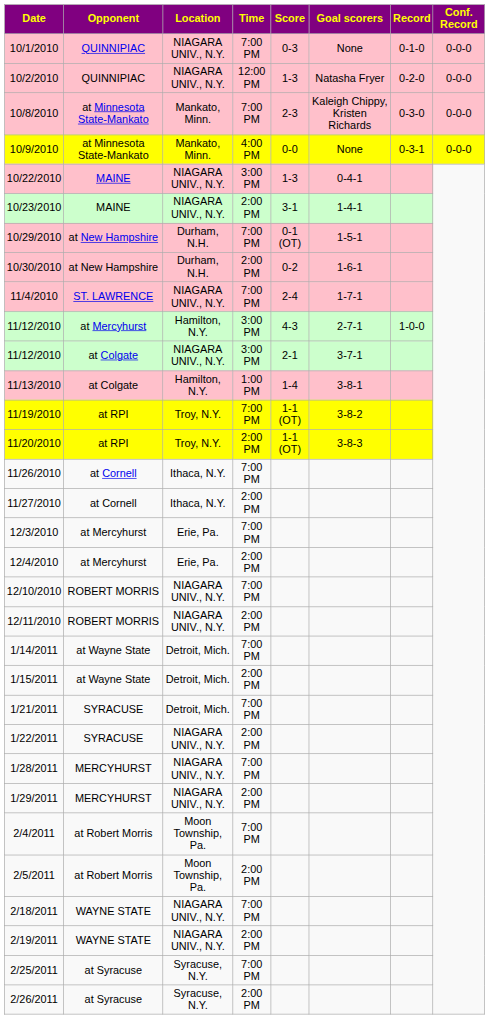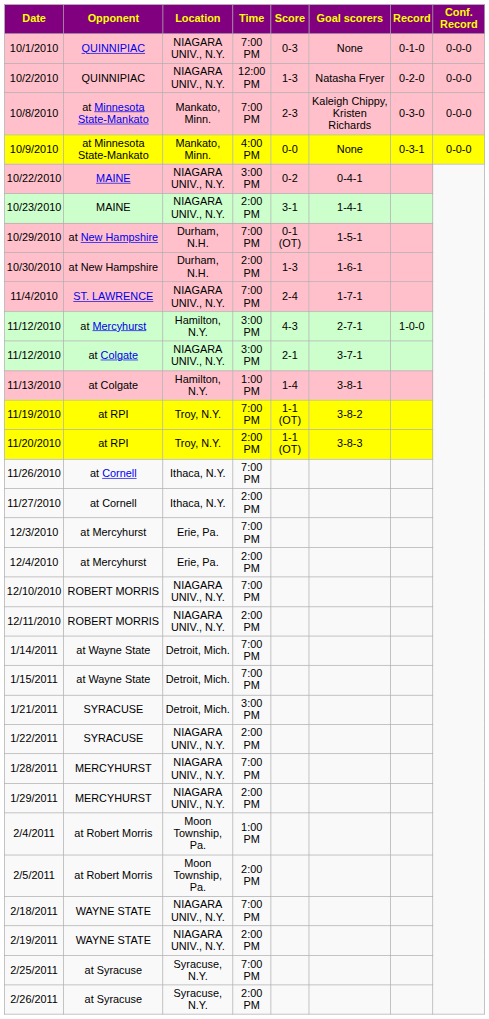10/22/2010 | Score: 1-3 -> 0-2
10/30/2010 | Score: 0-2 -> 1-3
1/15/2011 | Time: 2:00 PM -> 7:00 PM
1/21/2011 | Time: 7:00 PM -> 3:00 PM
2/4/2011 | Time: 7:00 PM -> 1:00 PM
